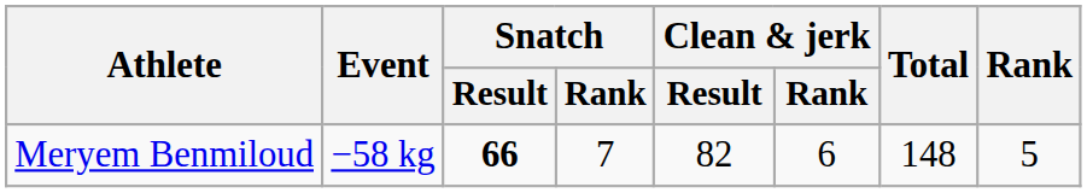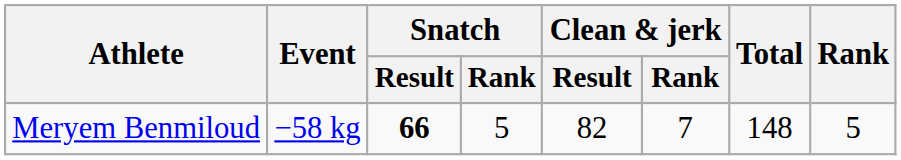Meryem Benmiloud | Snatch / Rank: 7 -> 5
Meryem Benmiloud | Clean & jerk / Rank: 6 -> 7
